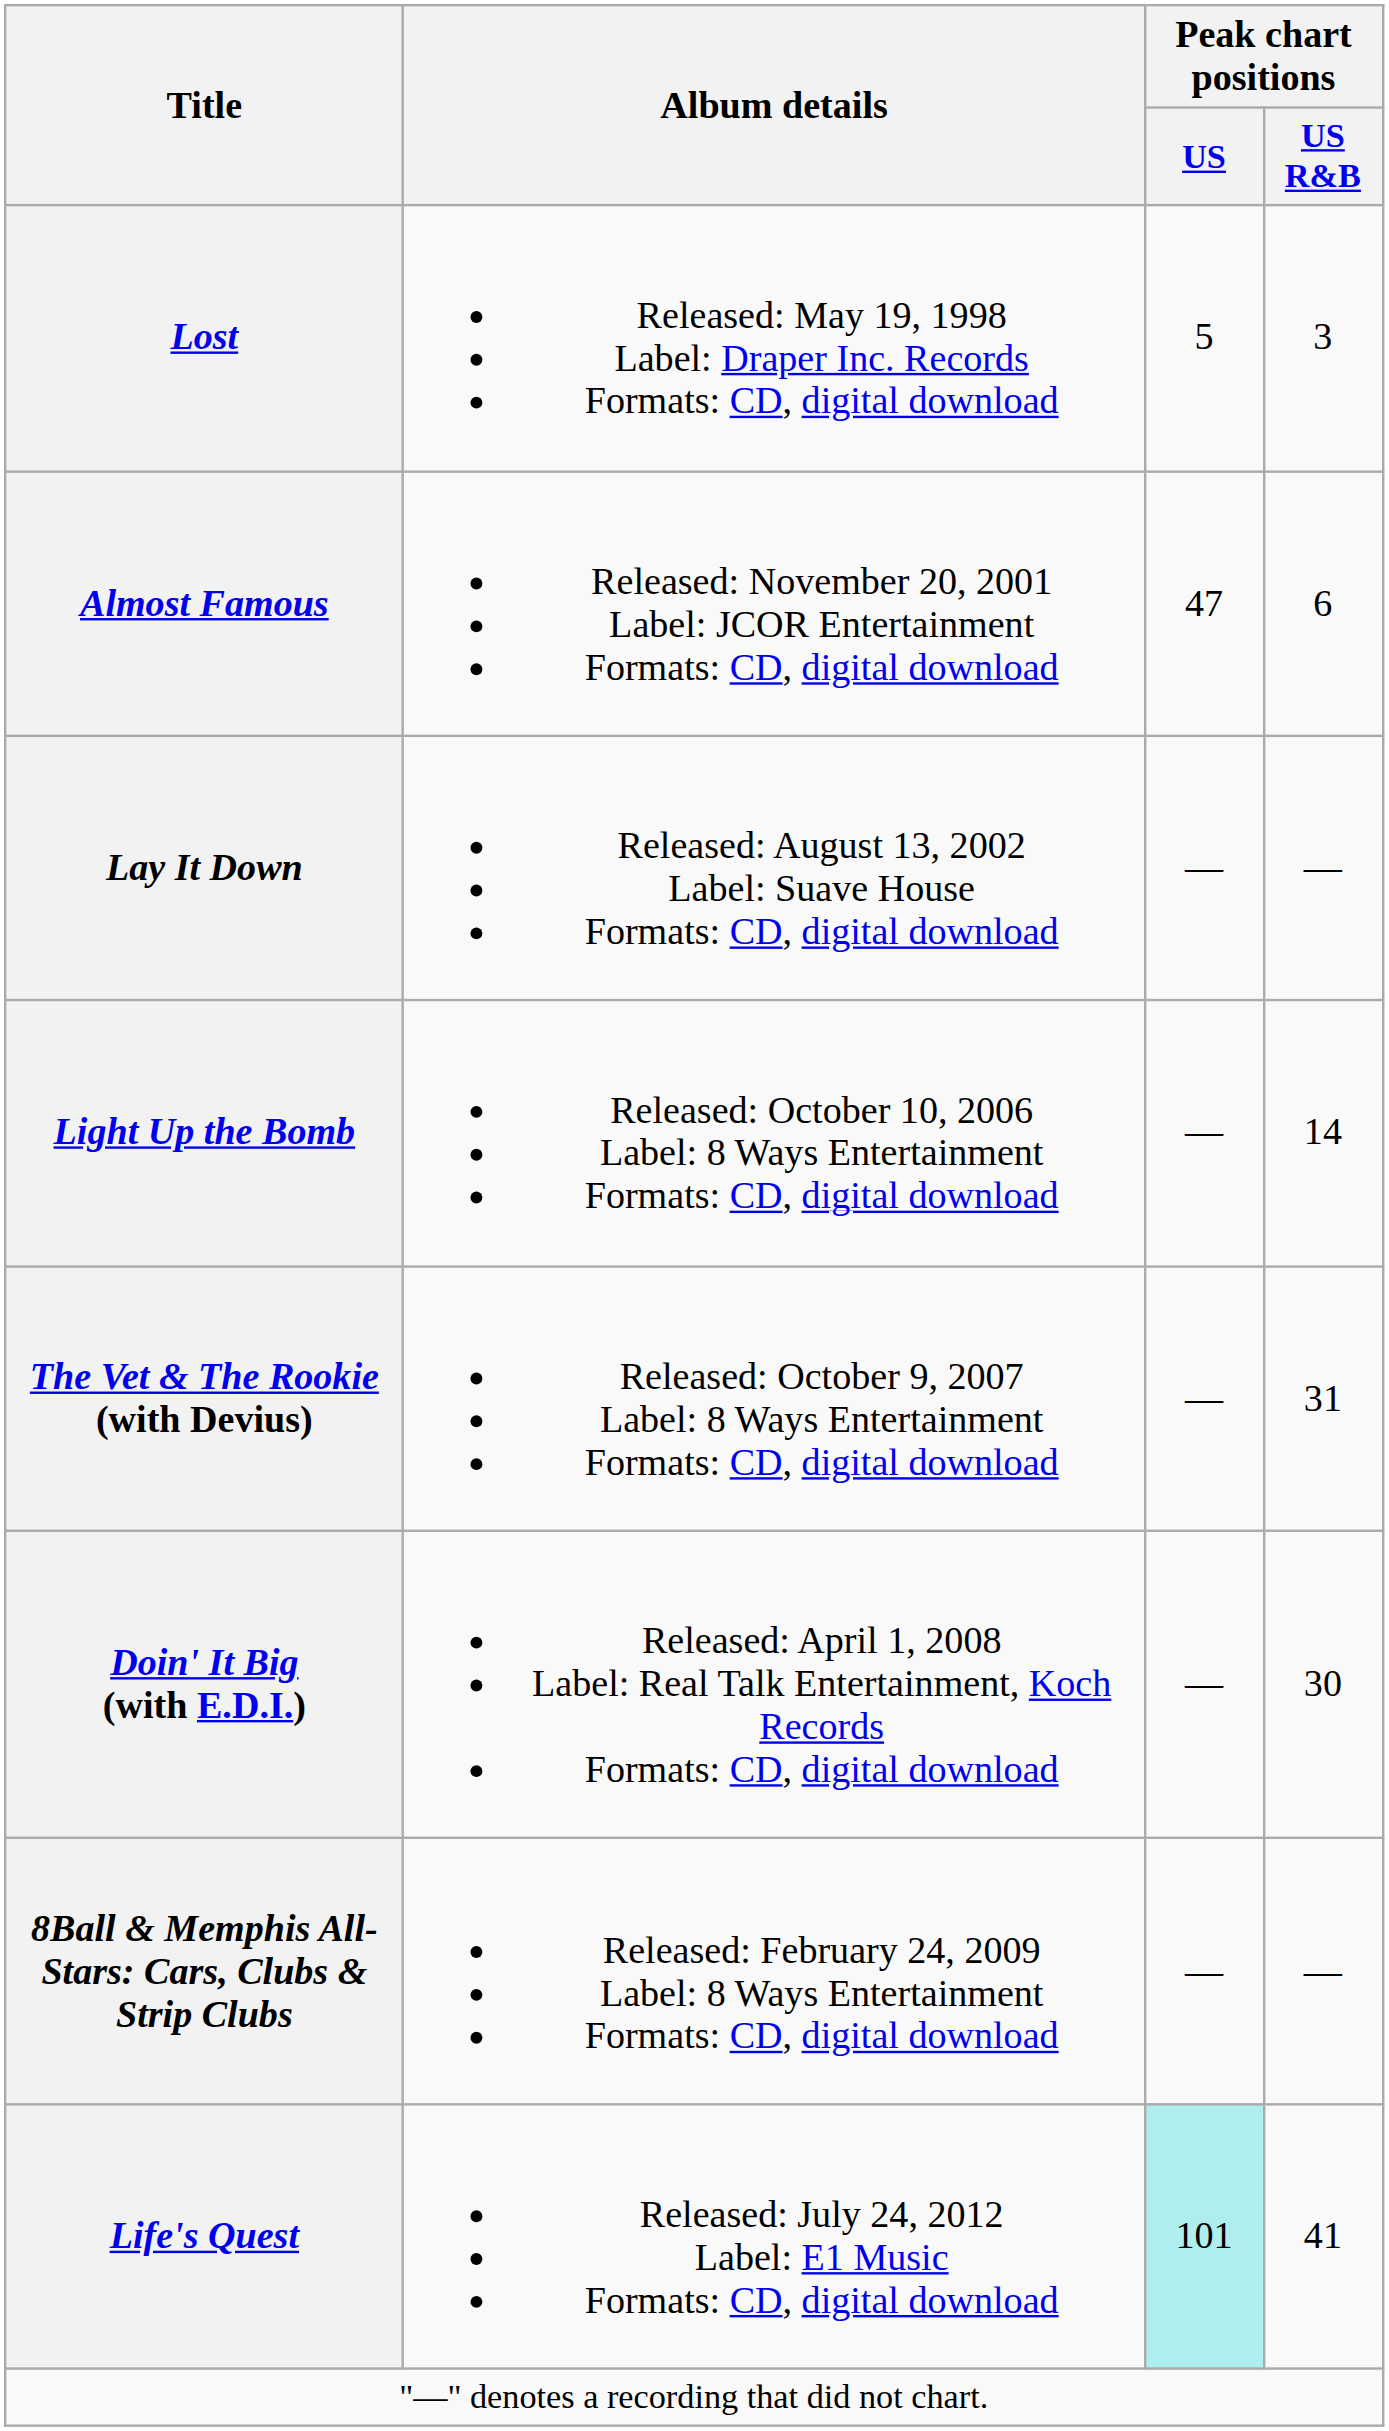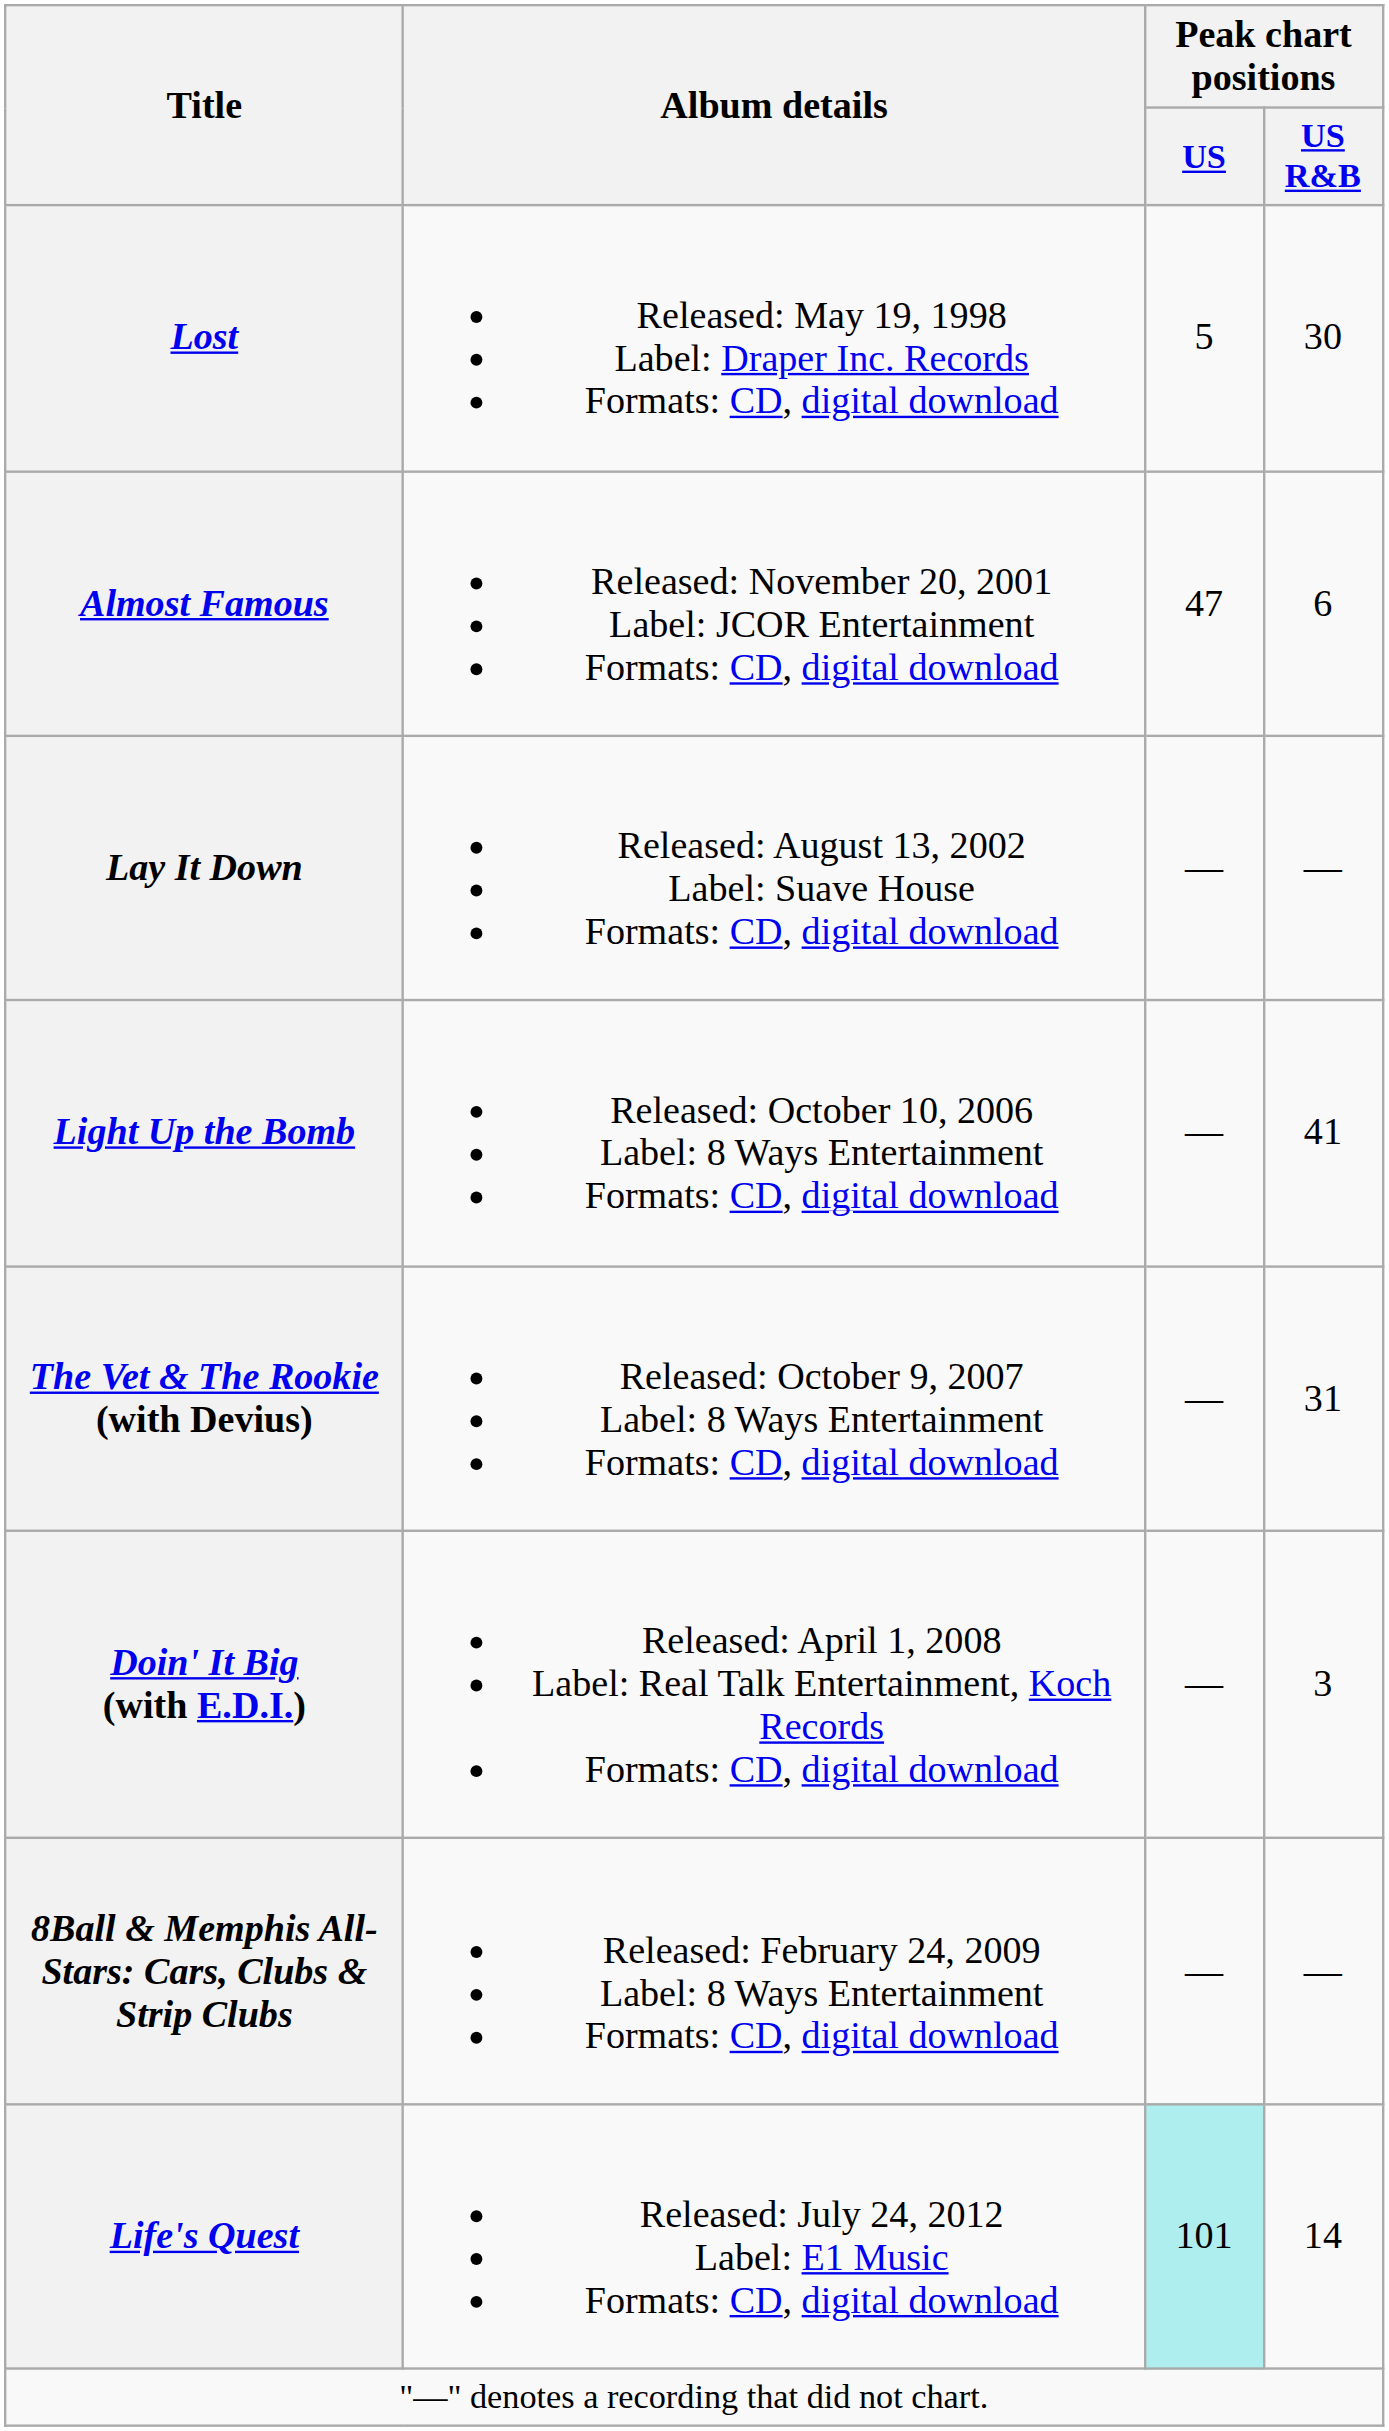Lost | Peak chart positions / US R&B: 3 -> 30
Light Up the Bomb | Peak chart positions / US R&B: 14 -> 41
Doin' It Big (with E.D.I.) | Peak chart positions / US R&B: 30 -> 3
Life's Quest | Peak chart positions / US R&B: 41 -> 14
